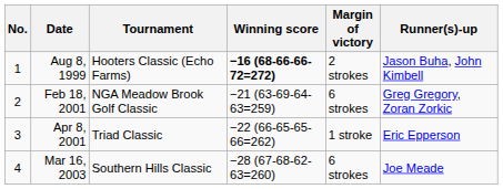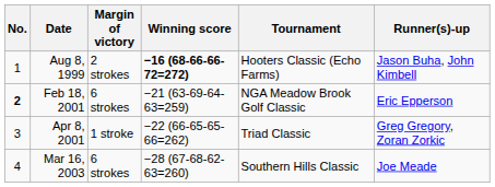columns swapped: Tournament <-> Margin of victory
Feb 18, 2001 | No.: normal -> bold
Feb 18, 2001 | Runner(s)-up: Greg Gregory, Zoran Zorkic -> Eric Epperson
Apr 8, 2001 | Runner(s)-up: Eric Epperson -> Greg Gregory, Zoran Zorkic
